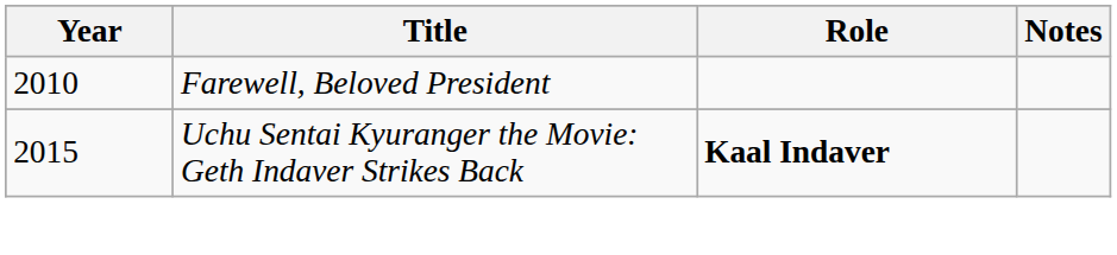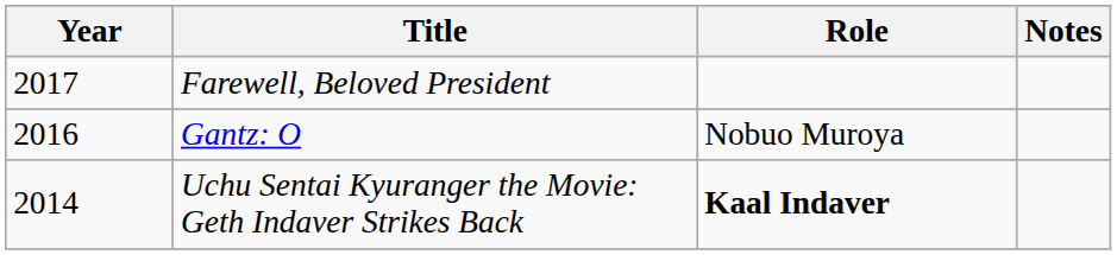Farewell, Beloved President | Year: 2010 -> 2017
+ row: 2016 | Gantz: O | Nobuo Muroya
Uchu Sentai Kyuranger the Movie: Geth Indaver Strikes Back | Year: 2015 -> 2014
